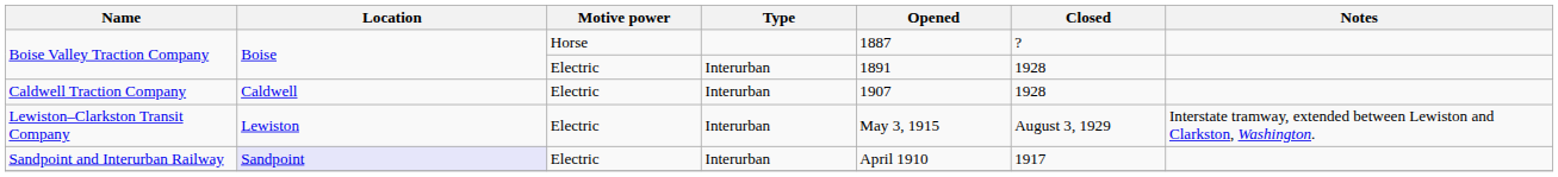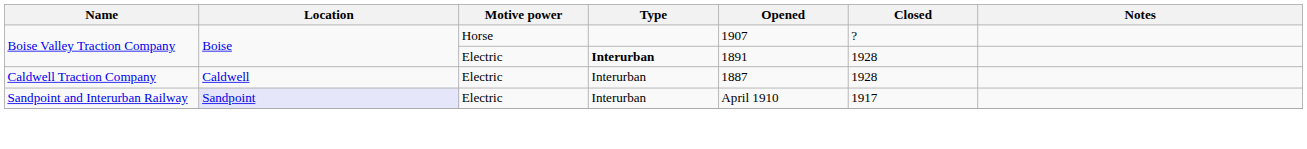Boise Valley Traction Company / Horse | Opened: 1887 -> 1907
Boise Valley Traction Company / Electric | Type: normal -> bold
Caldwell Traction Company | Opened: 1907 -> 1887
- row: Lewiston–Clarkston Transit Company | Lewiston | Electric | Interurban | May 3, 1915 | August 3, 1929 | Interstate tramway, extended between Lewiston and Clarkston, Washington.
